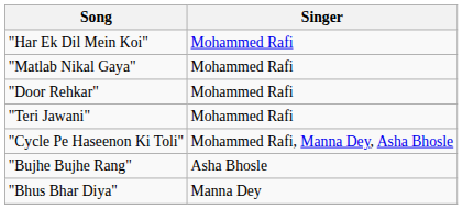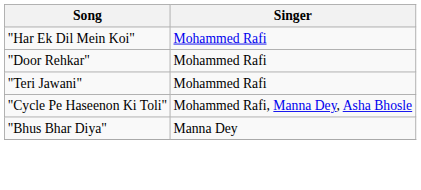- row: "Matlab Nikal Gaya" | Mohammed Rafi
- row: "Bujhe Bujhe Rang" | Asha Bhosle
